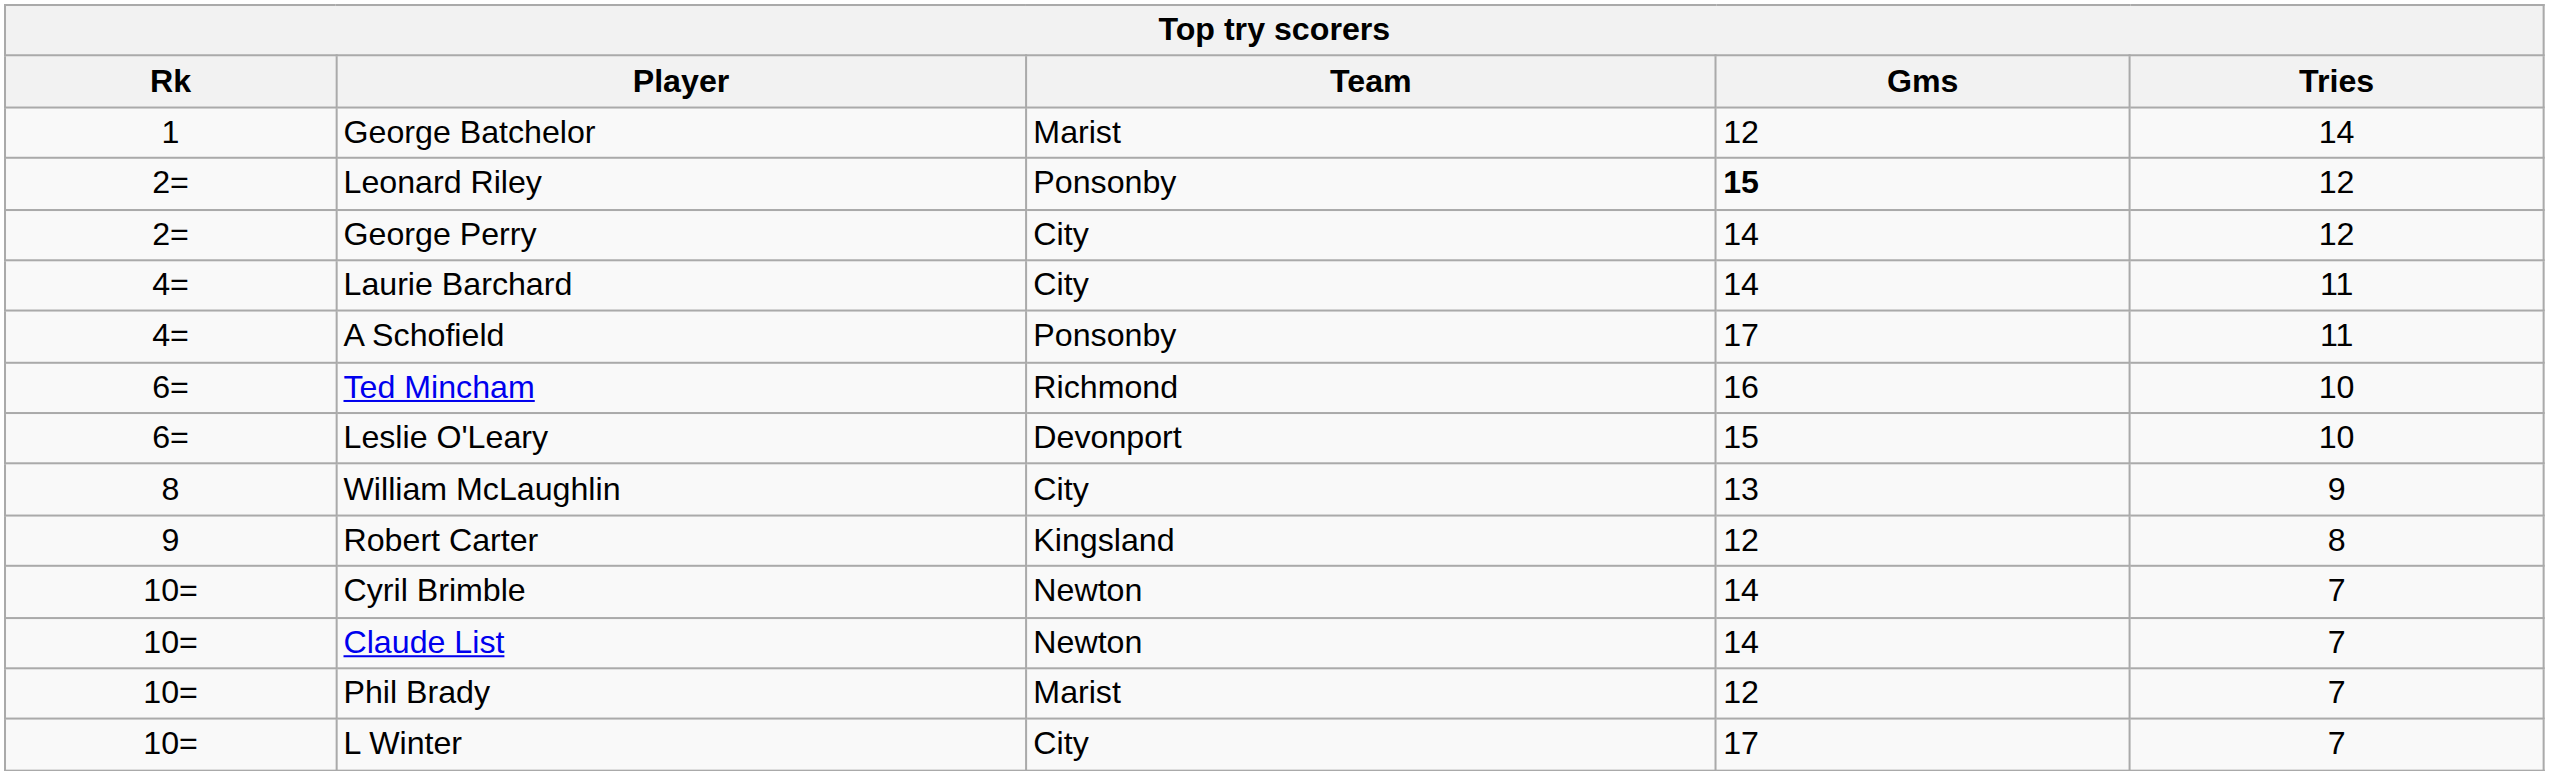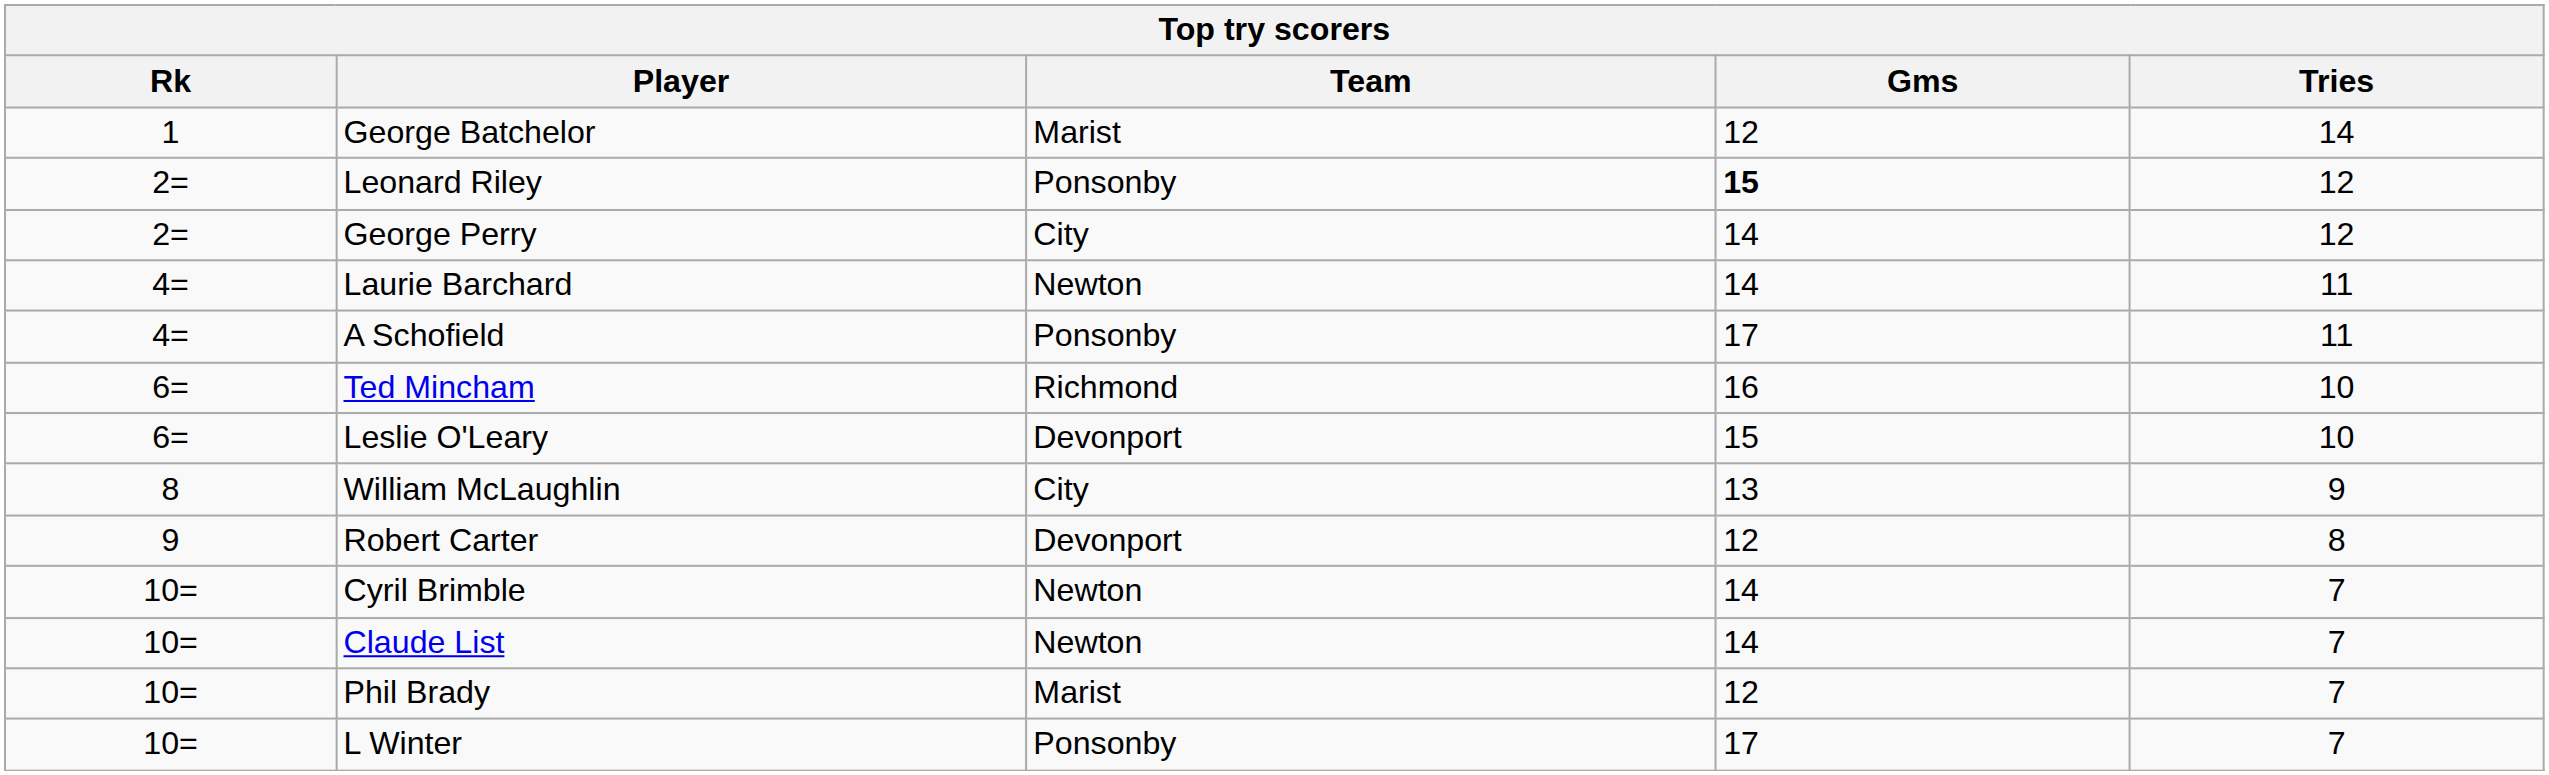Laurie Barchard | Team: City -> Newton
Robert Carter | Team: Kingsland -> Devonport
L Winter | Team: City -> Ponsonby
